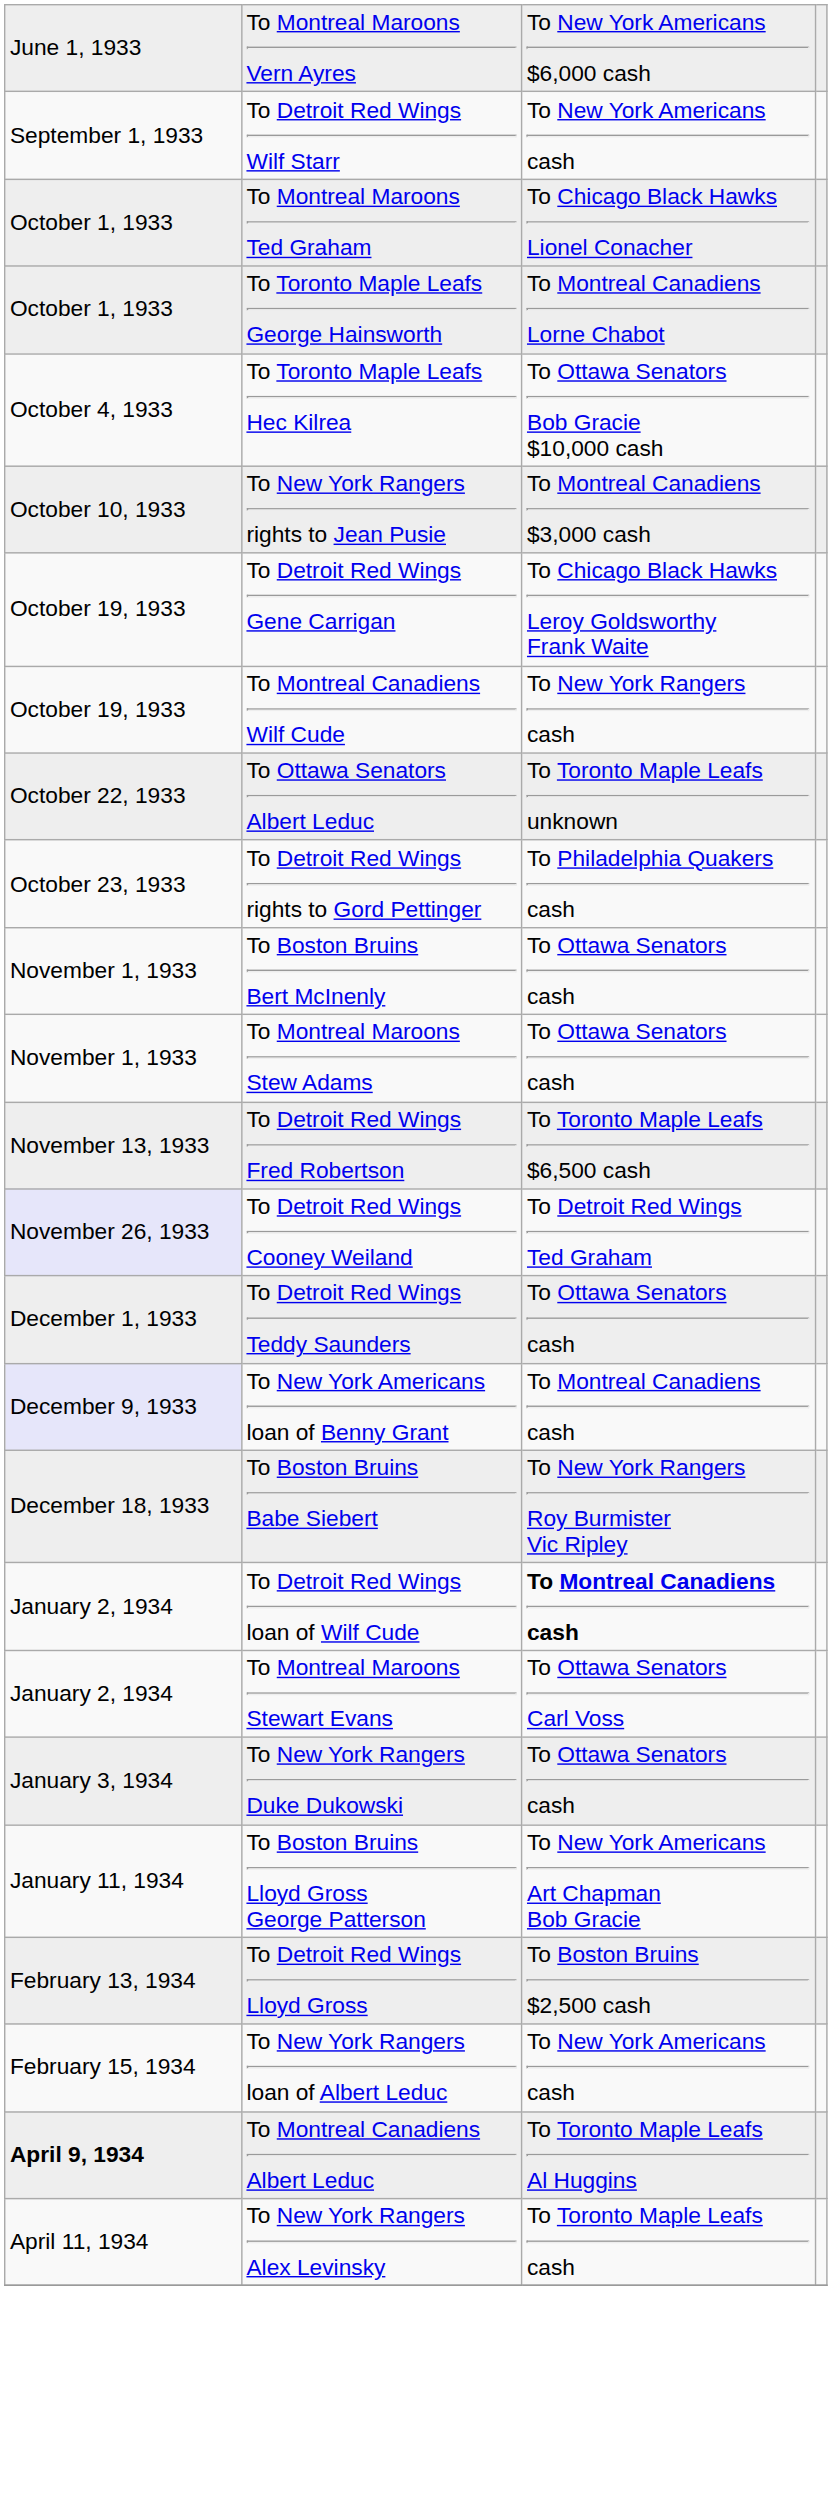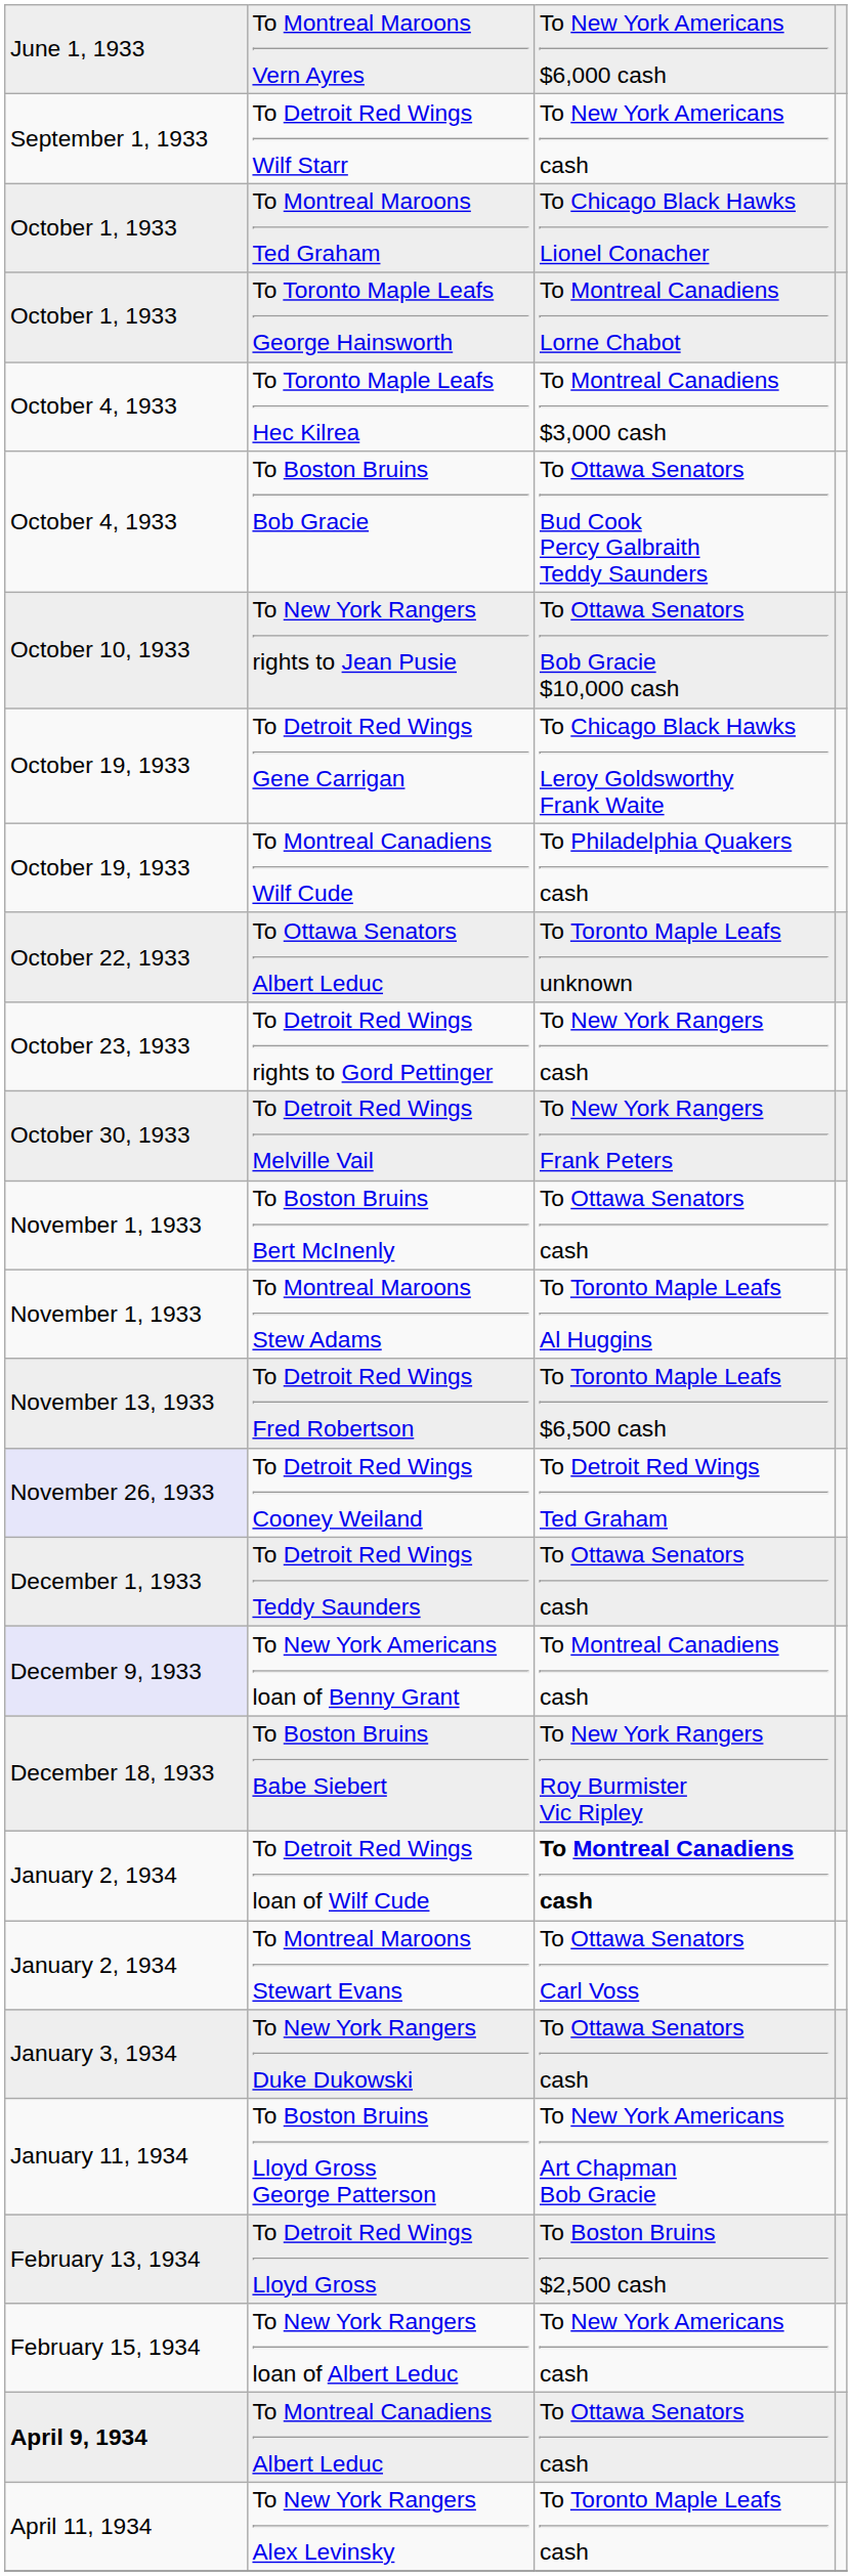To Toronto Maple Leafs Hec Kilrea | column 3: To Ottawa Senators Bob Gracie $10,000 cash -> To Montreal Canadiens $3,000 cash
+ row: October 4, 1933 | To Boston Bruins Bob Gracie | To Ottawa Senators Bud Cook Percy Galbraith Teddy Saunders
To New York Rangers rights to Jean Pusie | column 3: To Montreal Canadiens $3,000 cash -> To Ottawa Senators Bob Gracie $10,000 cash
To Montreal Canadiens Wilf Cude | column 3: To New York Rangers cash -> To Philadelphia Quakers cash
To Detroit Red Wings rights to Gord Pettinger | column 3: To Philadelphia Quakers cash -> To New York Rangers cash
+ row: October 30, 1933 | To Detroit Red Wings Melville Vail | To New York Rangers Frank Peters
To Montreal Maroons Stew Adams | column 3: To Ottawa Senators cash -> To Toronto Maple Leafs Al Huggins
To Montreal Canadiens Albert Leduc | column 3: To Toronto Maple Leafs Al Huggins -> To Ottawa Senators cash
